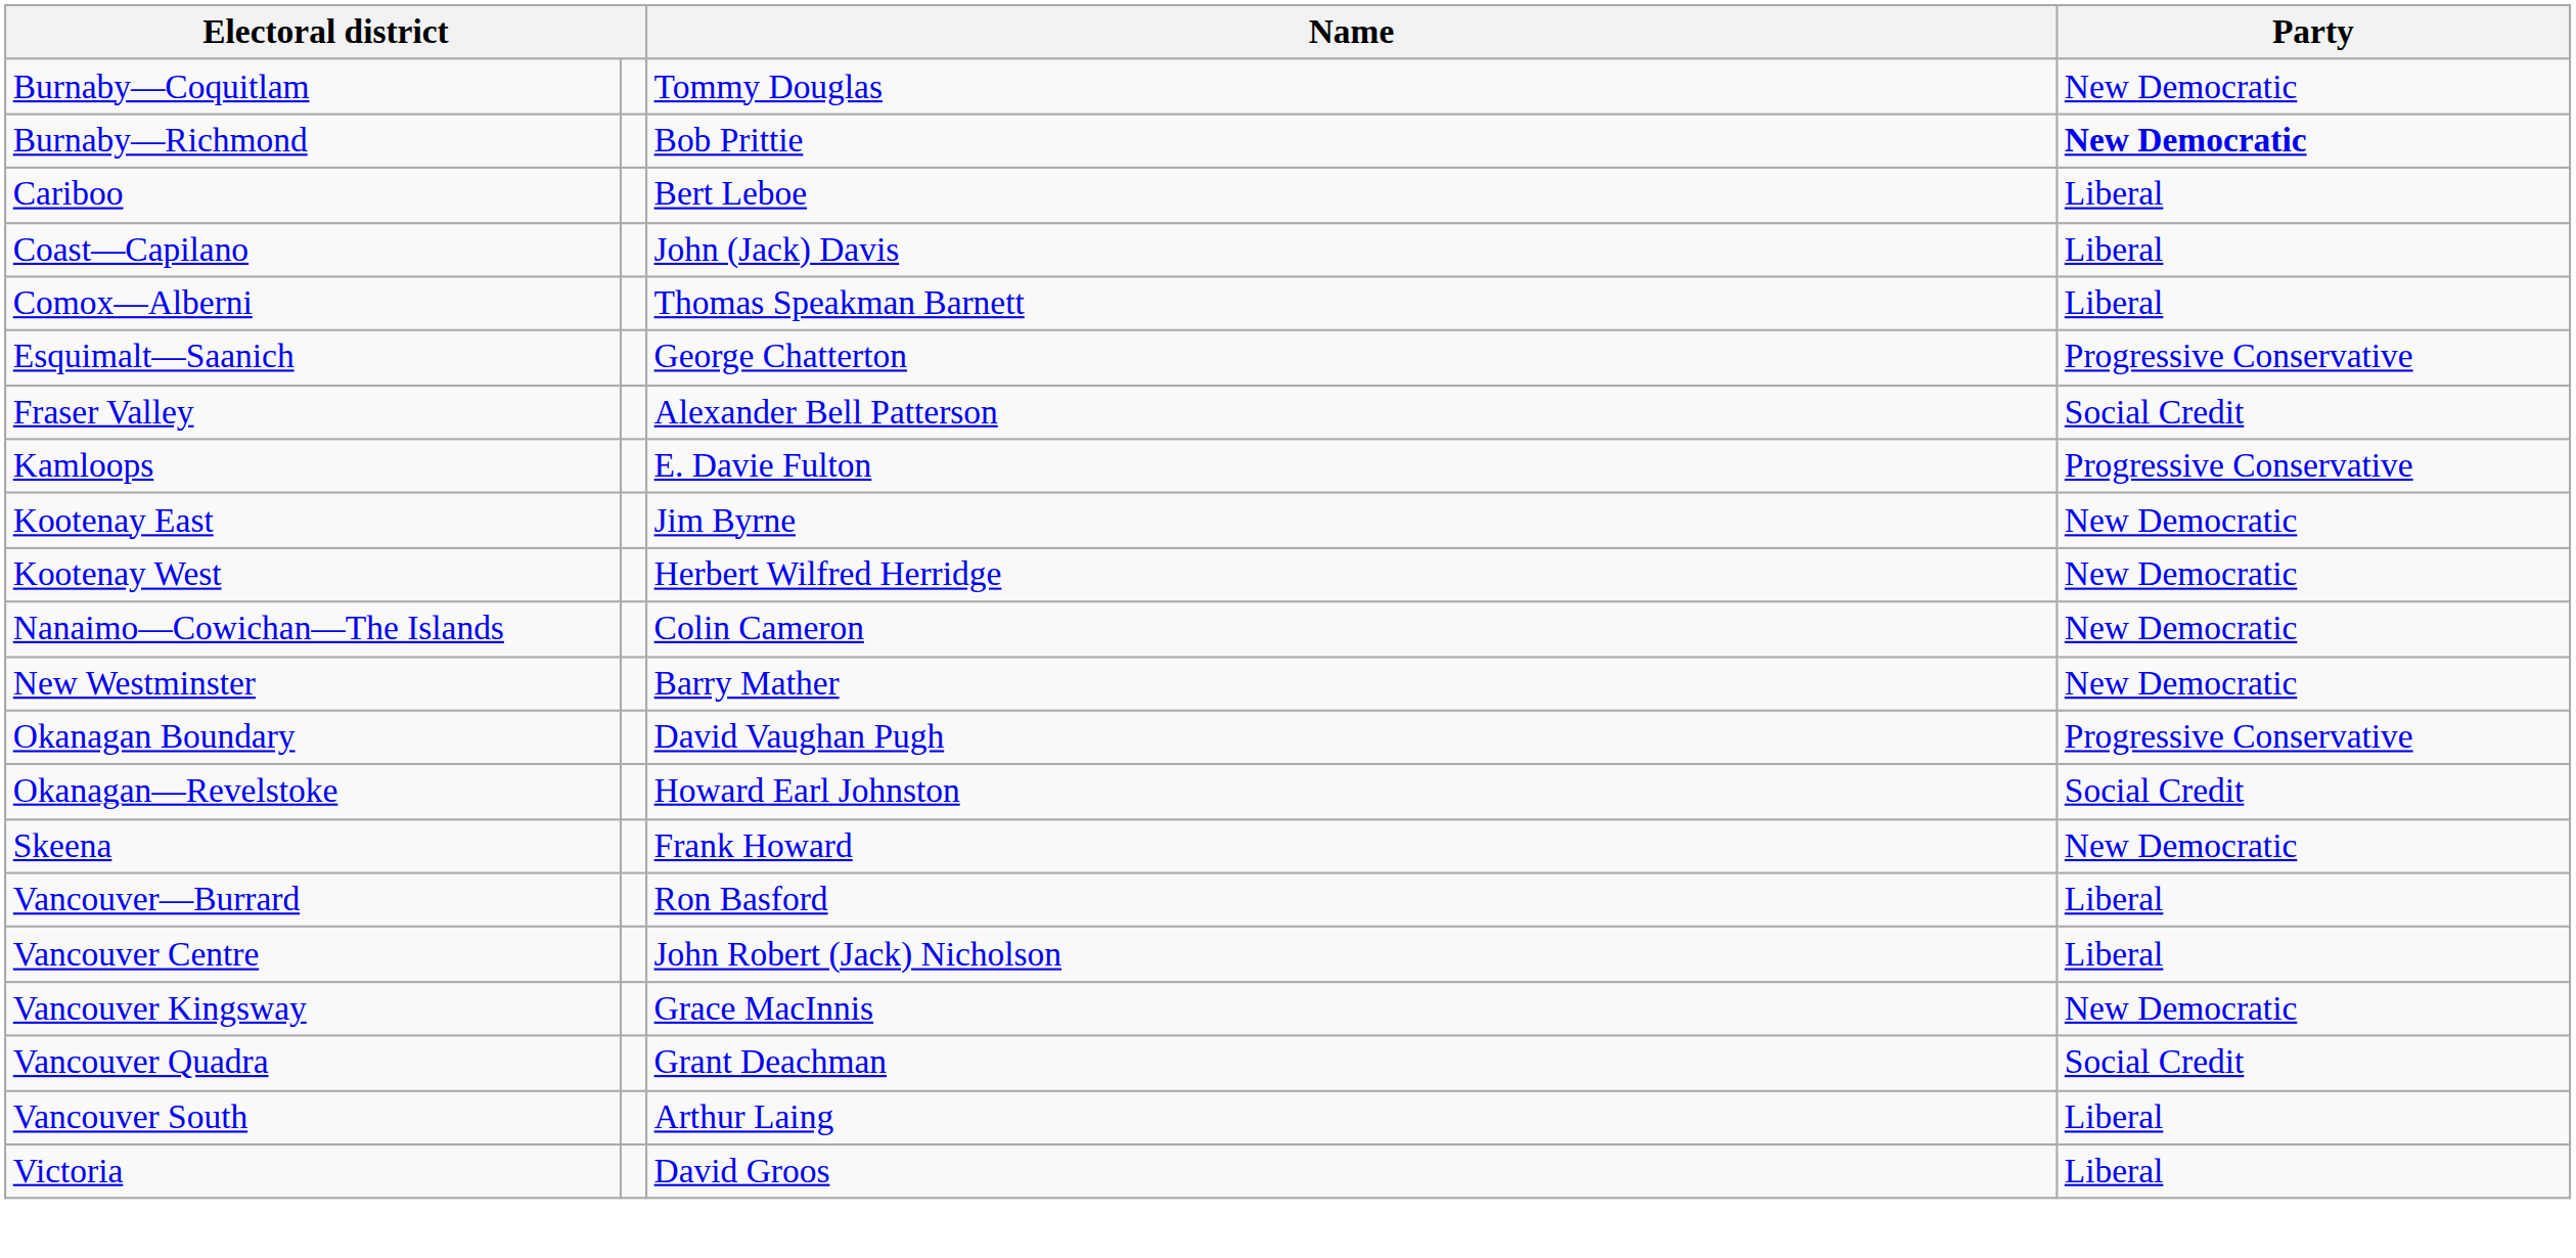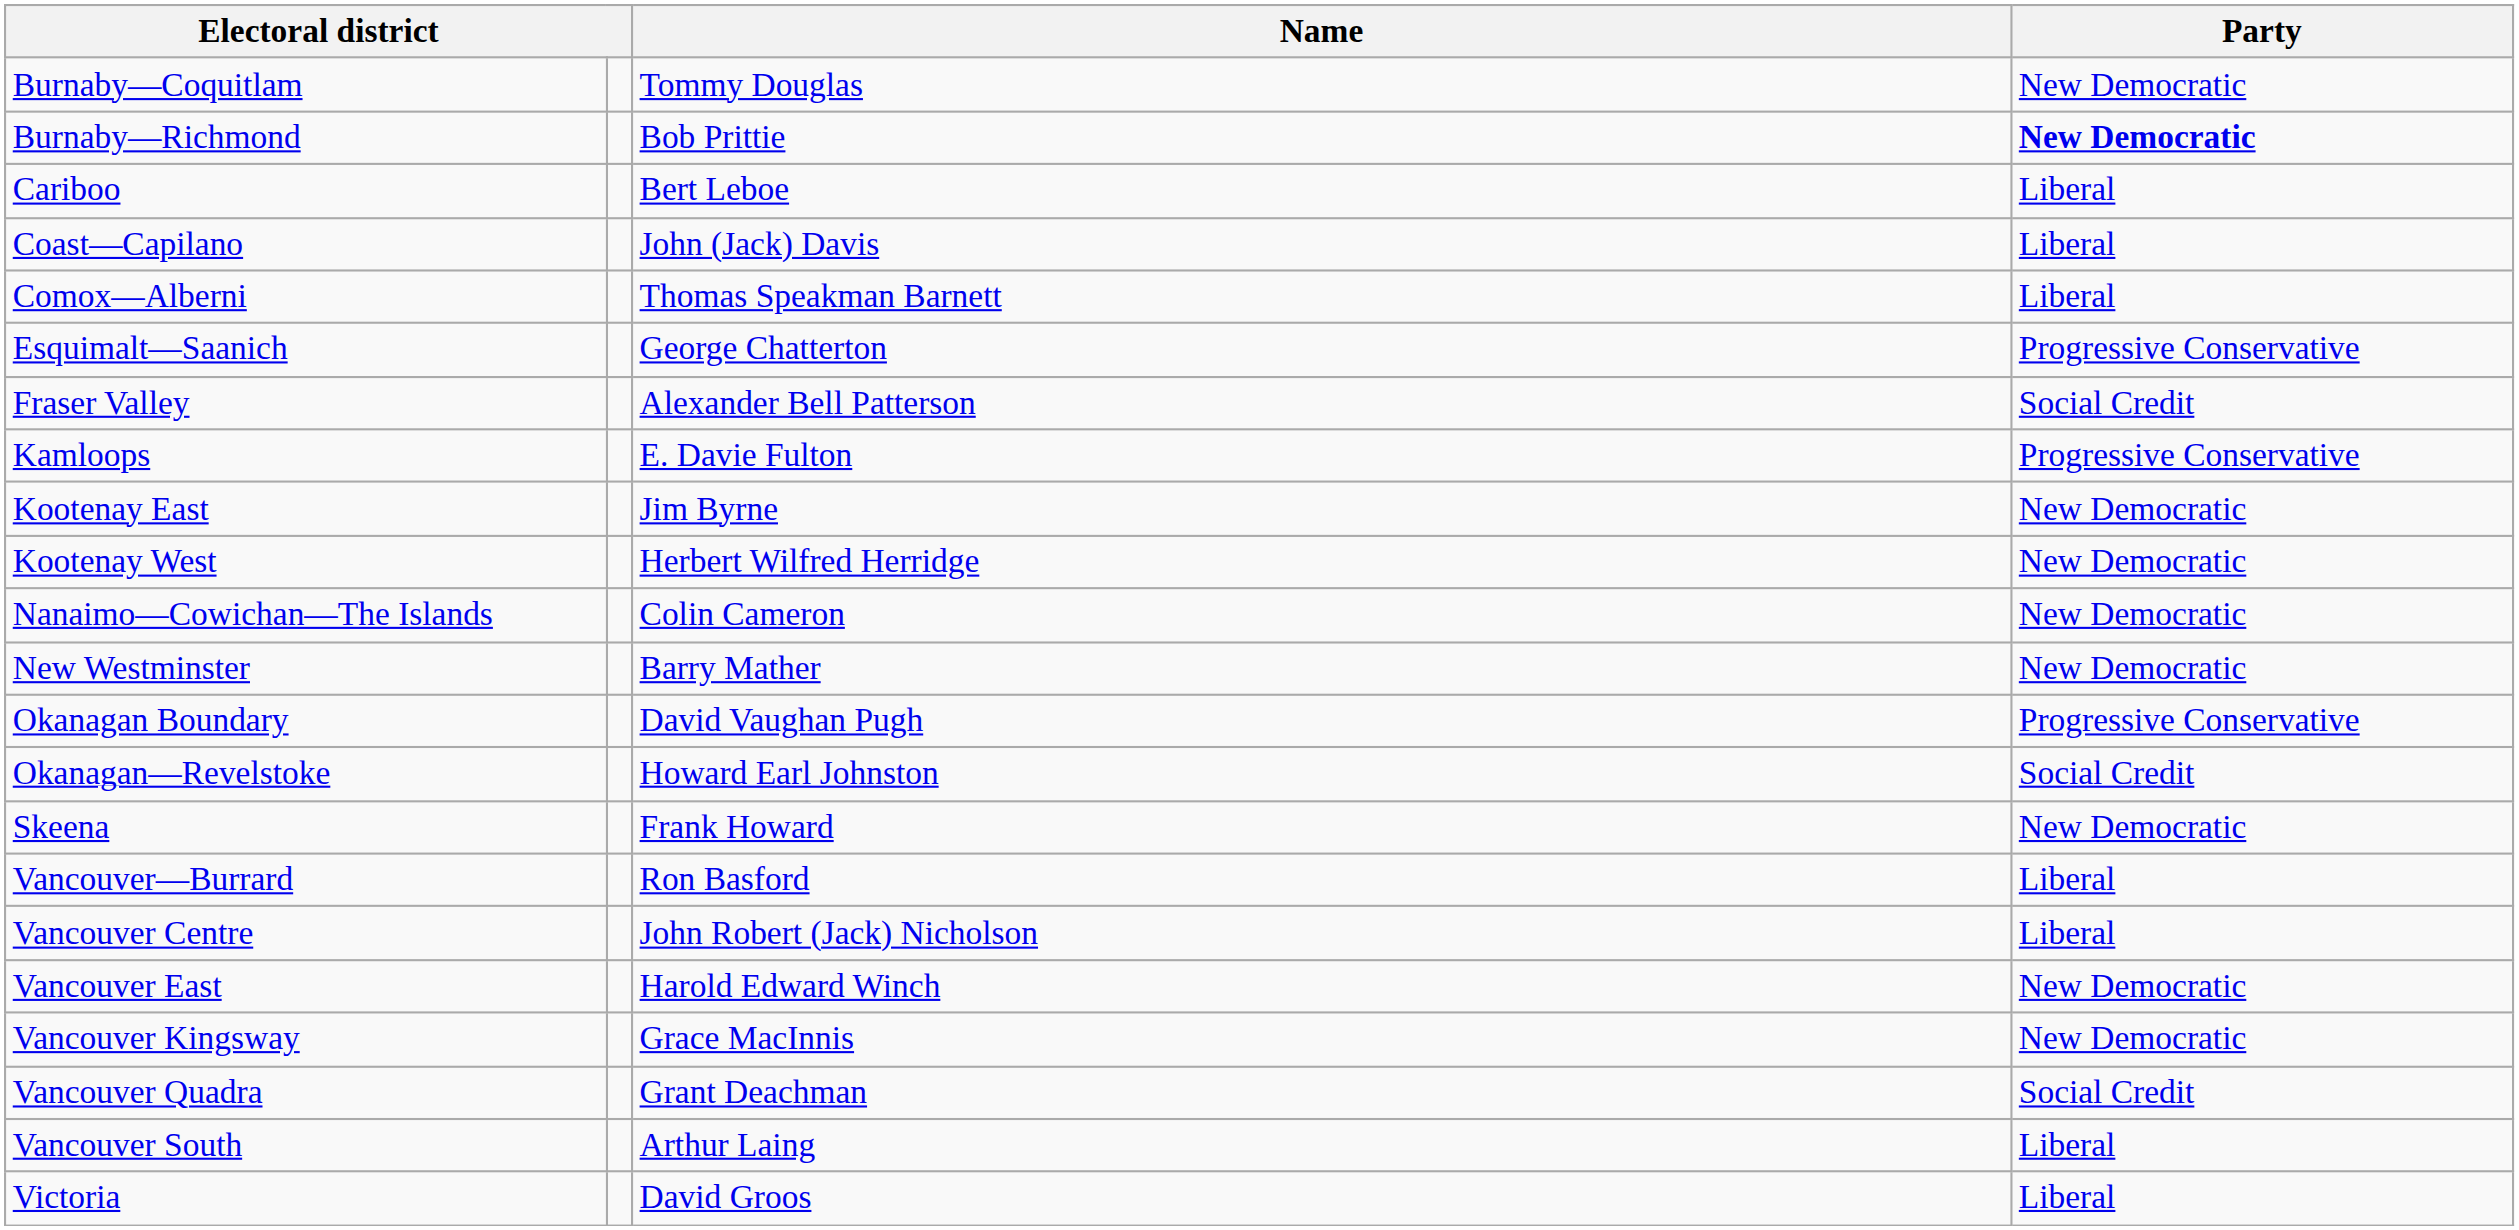+ row: Vancouver East | Harold Edward Winch | New Democratic
